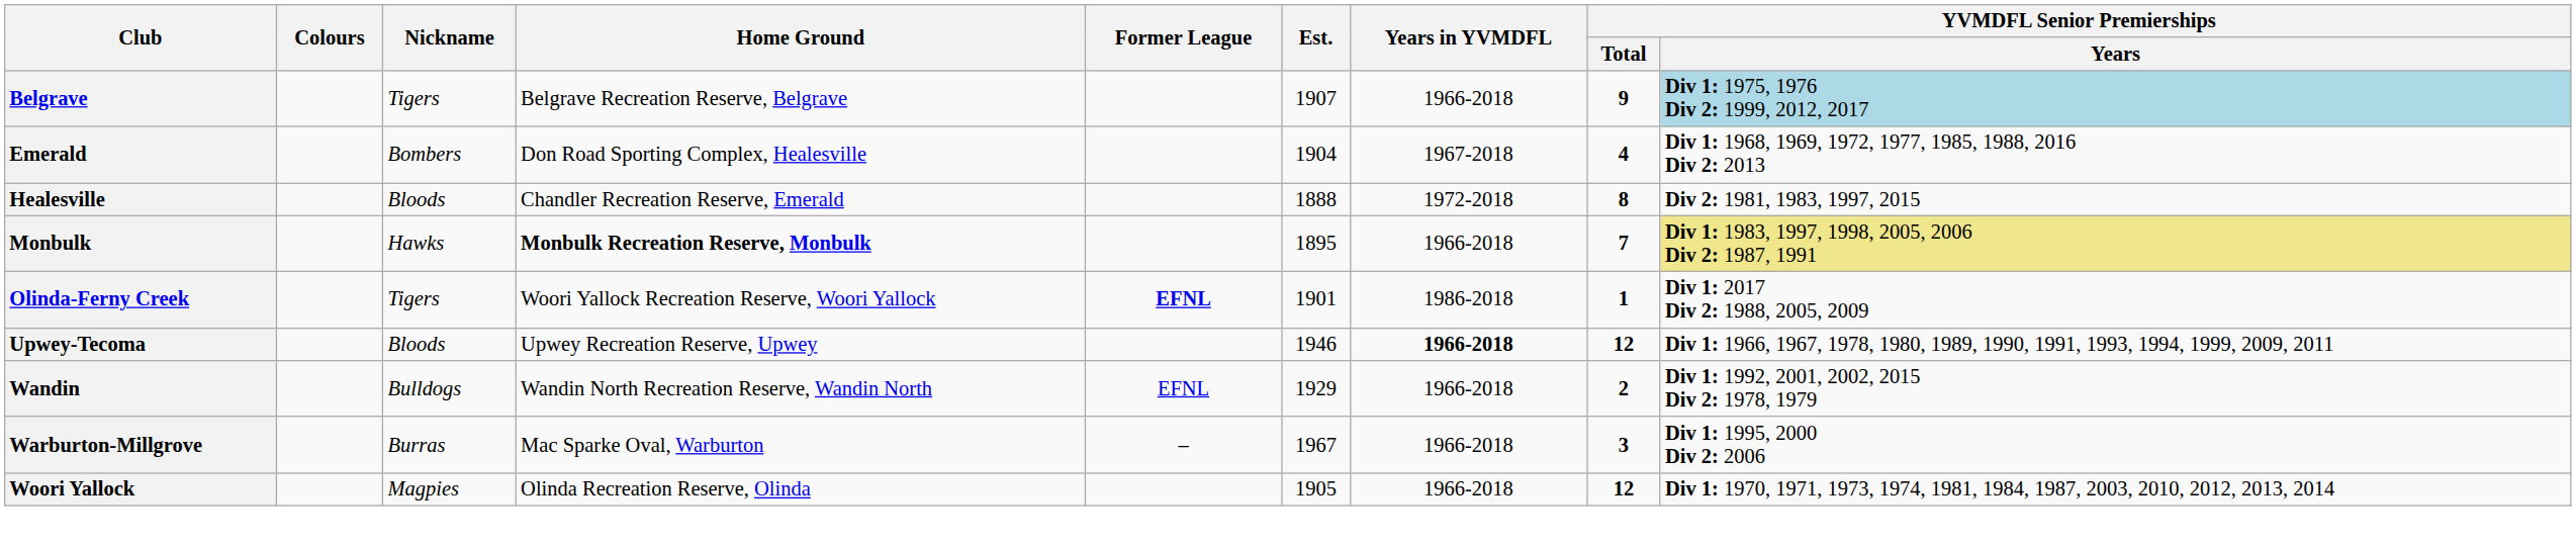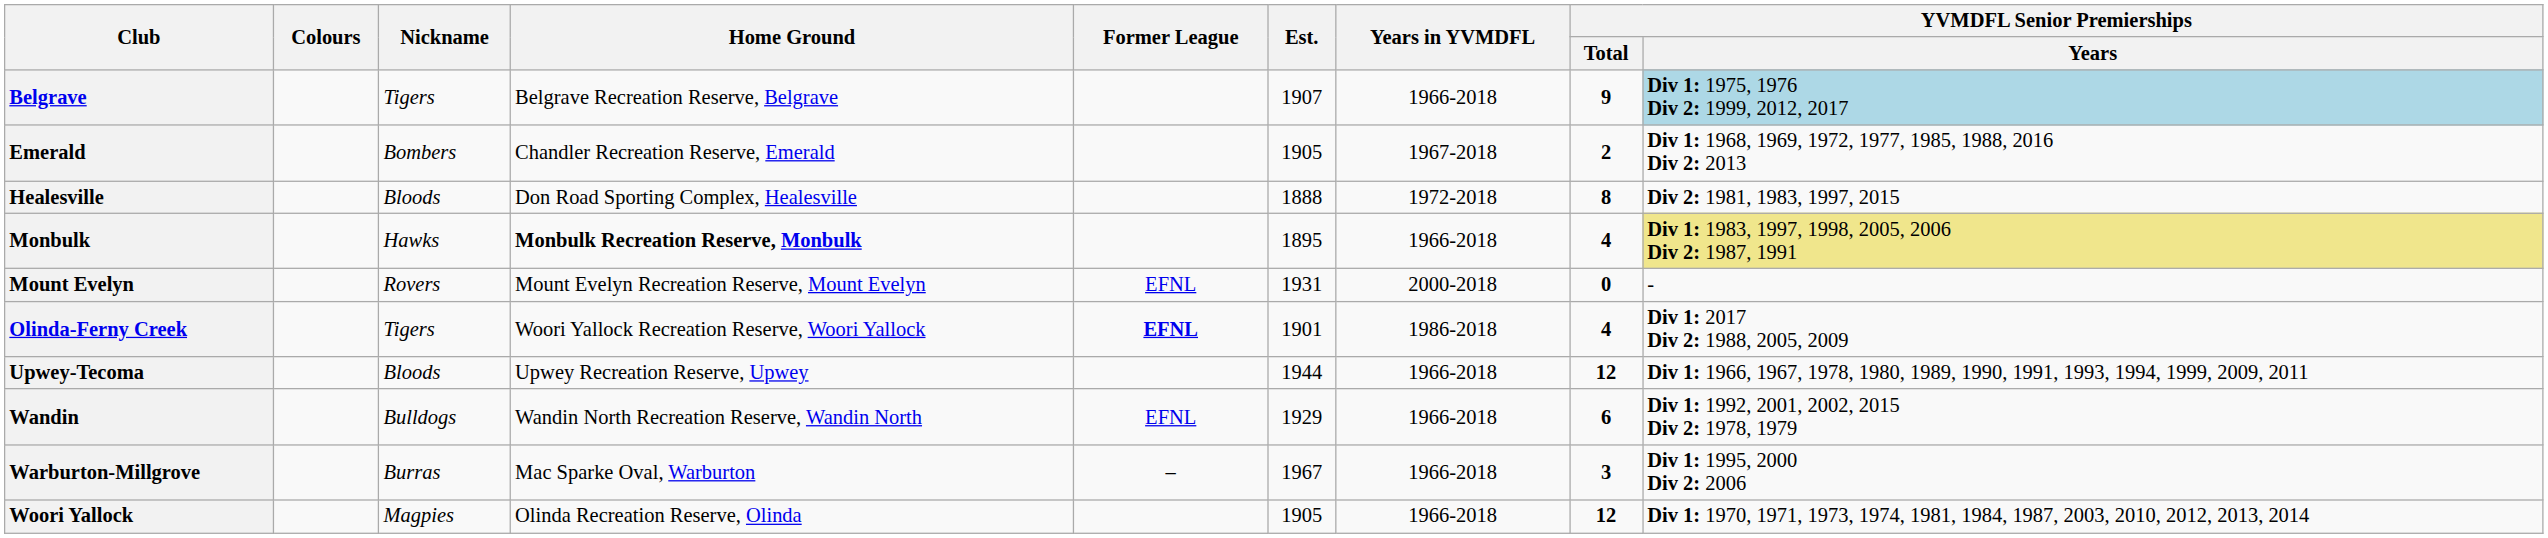Emerald | Home Ground: Don Road Sporting Complex, Healesville -> Chandler Recreation Reserve, Emerald
Emerald | Est.: 1904 -> 1905
Emerald | YVMDFL Senior Premierships / Total: 4 -> 2
Healesville | Home Ground: Chandler Recreation Reserve, Emerald -> Don Road Sporting Complex, Healesville
Monbulk | YVMDFL Senior Premierships / Total: 7 -> 4
+ row: Mount Evelyn | Rovers | Mount Evelyn Recreation Reserve, Mount Evelyn | EFNL | 1931 | 2000-2018 | 0 | -
Olinda-Ferny Creek | YVMDFL Senior Premierships / Total: 1 -> 4
Upwey-Tecoma | Est.: 1946 -> 1944
Upwey-Tecoma | Years in YVMDFL: bold -> normal
Wandin | YVMDFL Senior Premierships / Total: 2 -> 6
